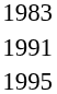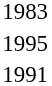rows swapped: 1991 <-> 1995
